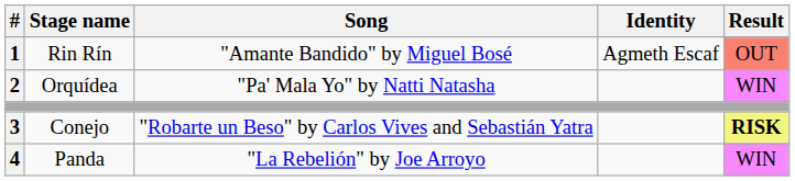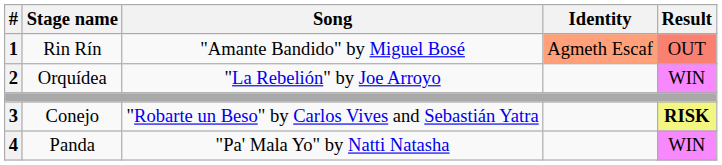Rin Rín | Identity: no background -> lightsalmon background
Orquídea | Song: "Pa' Mala Yo" by Natti Natasha -> "La Rebelión" by Joe Arroyo
Panda | Song: "La Rebelión" by Joe Arroyo -> "Pa' Mala Yo" by Natti Natasha
